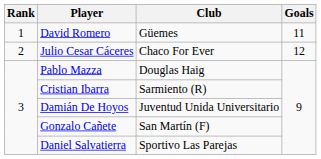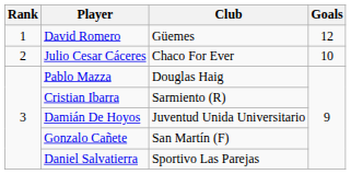David Romero | Goals: 11 -> 12
Julio Cesar Cáceres | Goals: 12 -> 10
